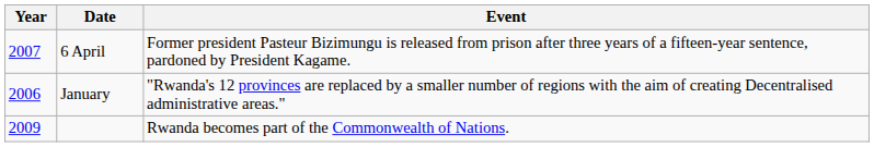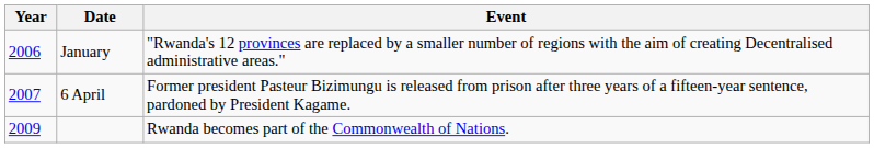rows swapped: January <-> 6 April
